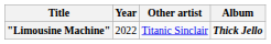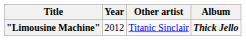"Limousine Machine" | Year: 2022 -> 2012
